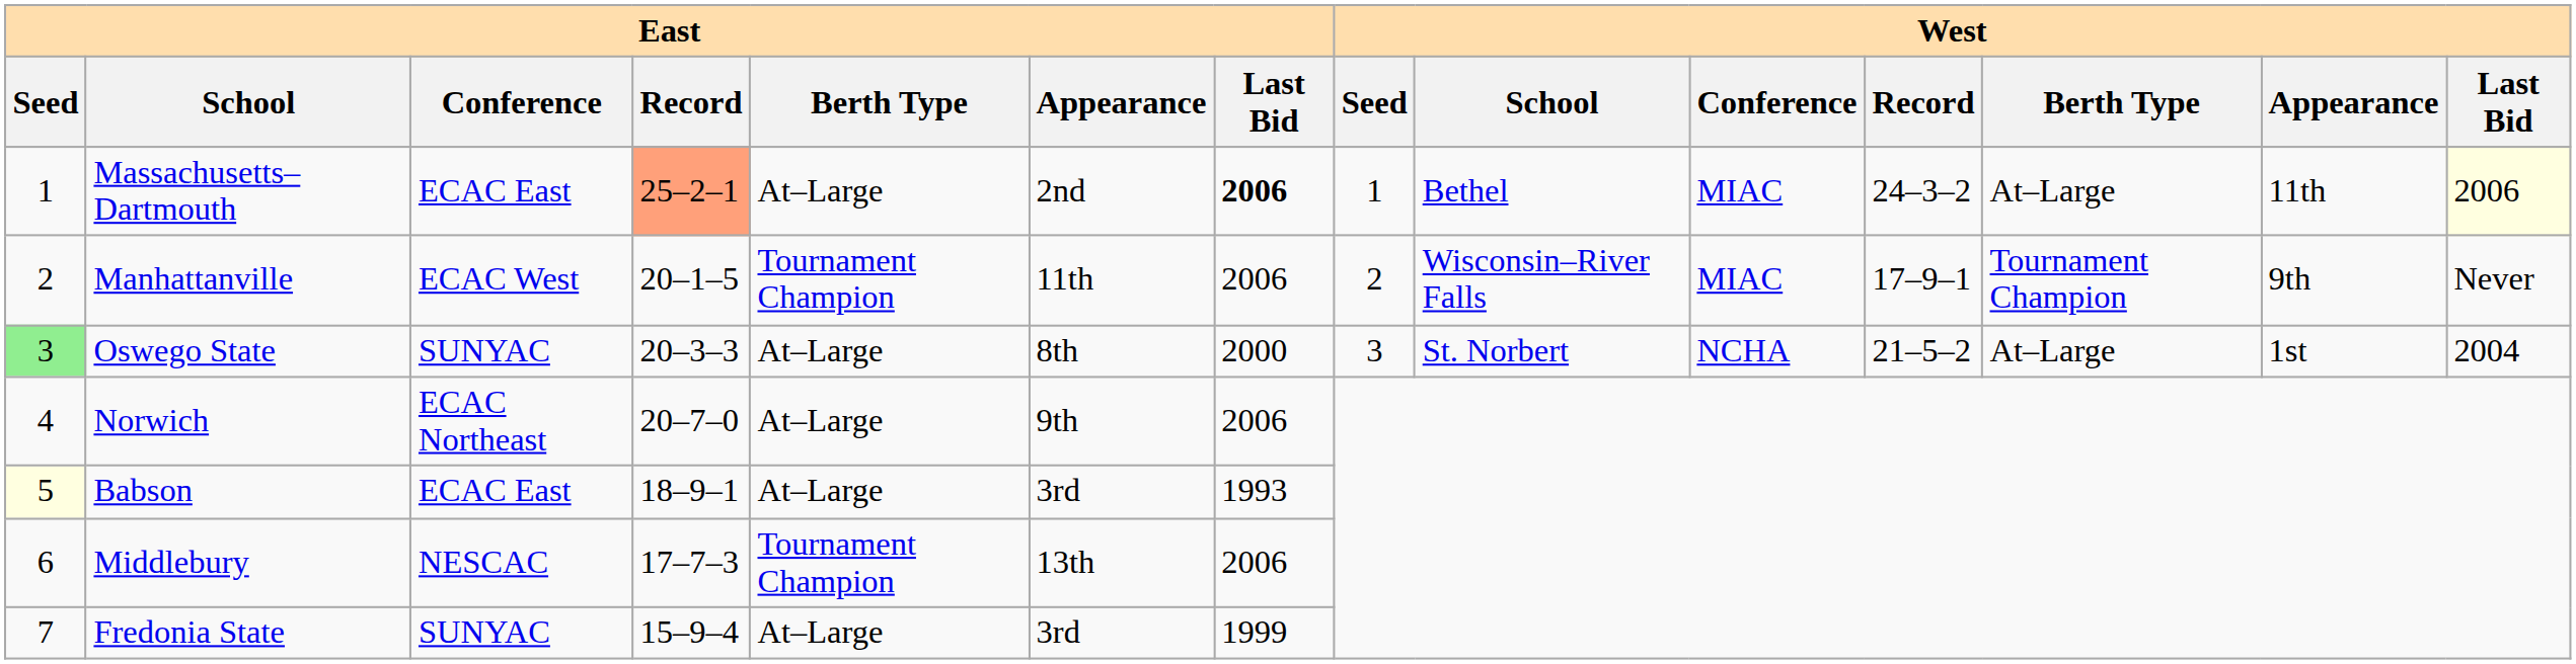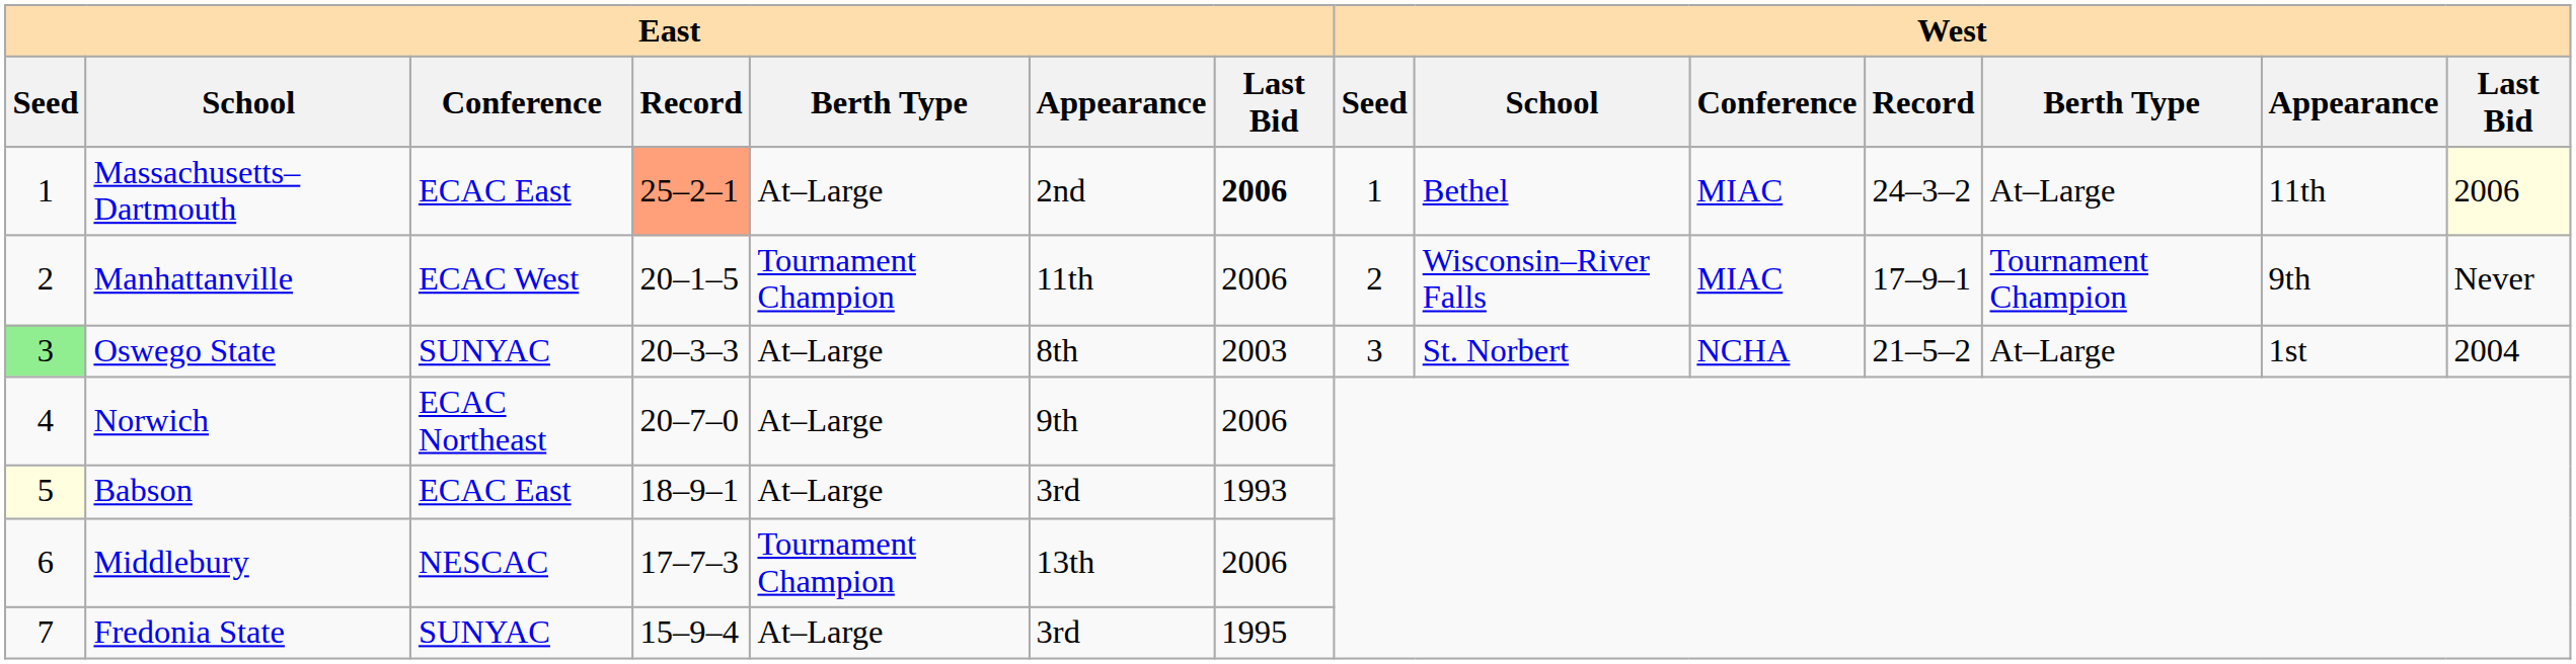Oswego State | East / Last Bid: 2000 -> 2003
Fredonia State | East / Last Bid: 1999 -> 1995
